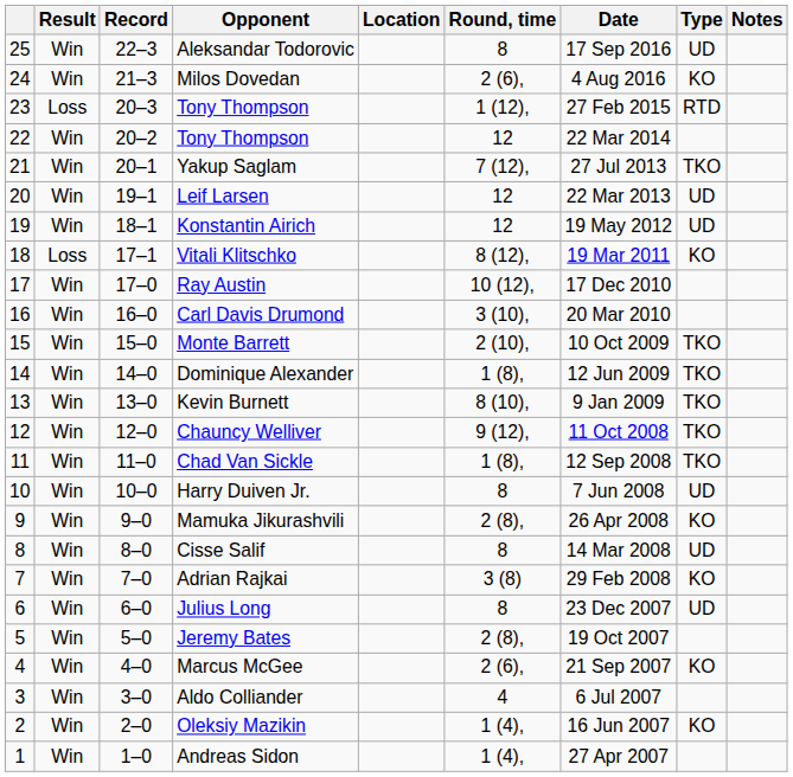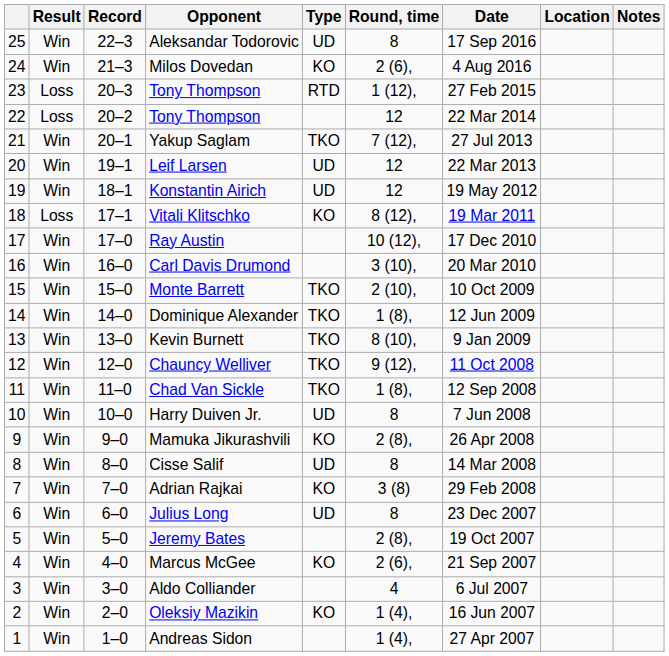columns swapped: Type <-> Location
22 / Tony Thompson | Result: Win -> Loss
